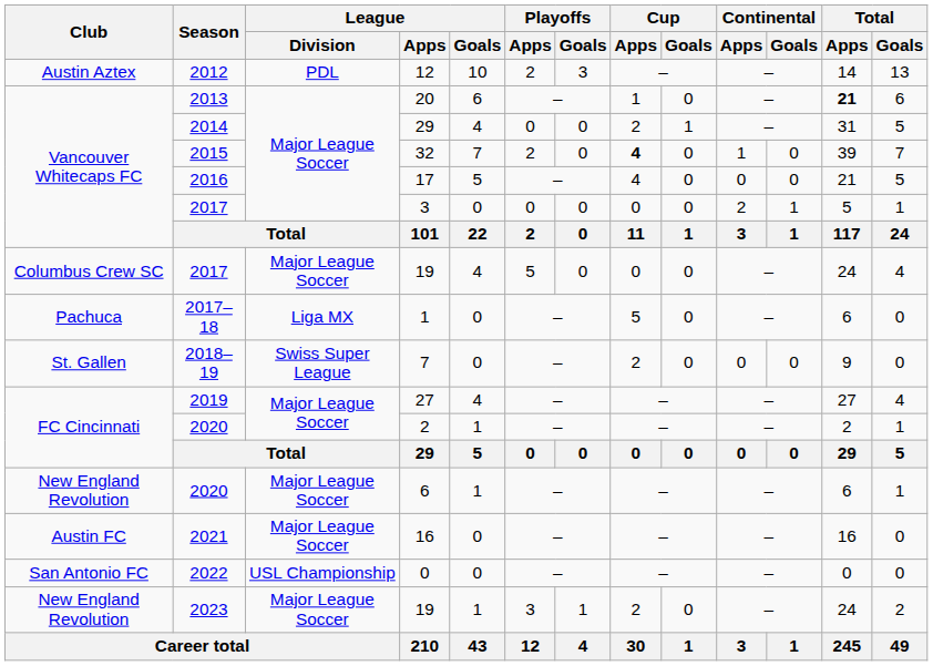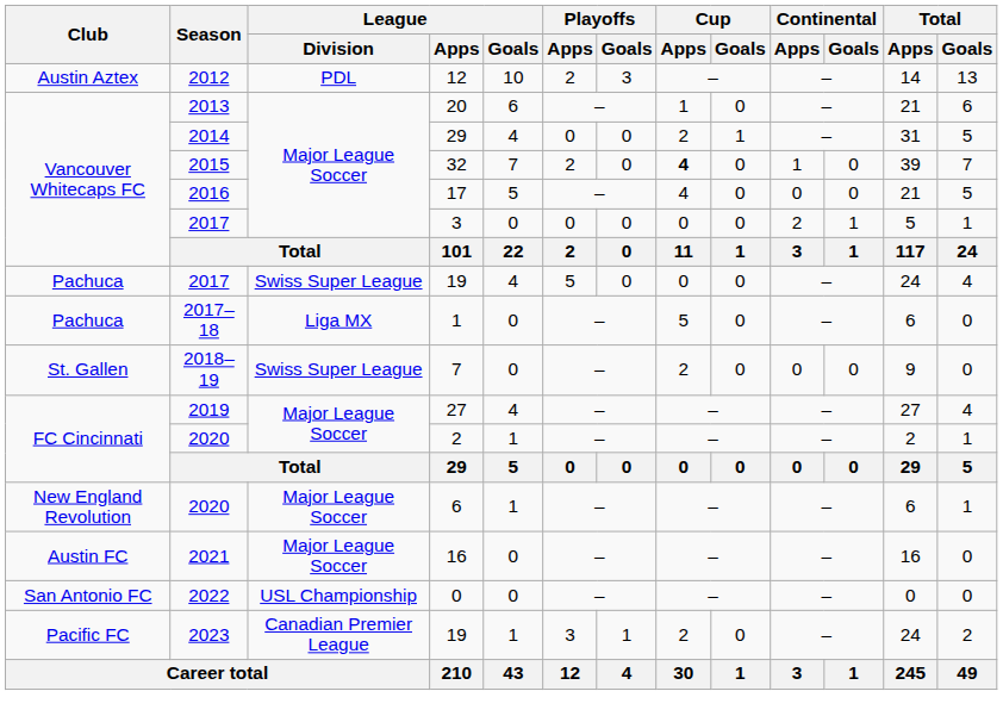20 | Total / Apps: bold -> normal
2017 / 19 | Club: Columbus Crew SC -> Pachuca
2017 / 19 | League / Division: Major League Soccer -> Swiss Super League
2023 / 19 | Club: New England Revolution -> Pacific FC
2023 / 19 | League / Division: Major League Soccer -> Canadian Premier League
